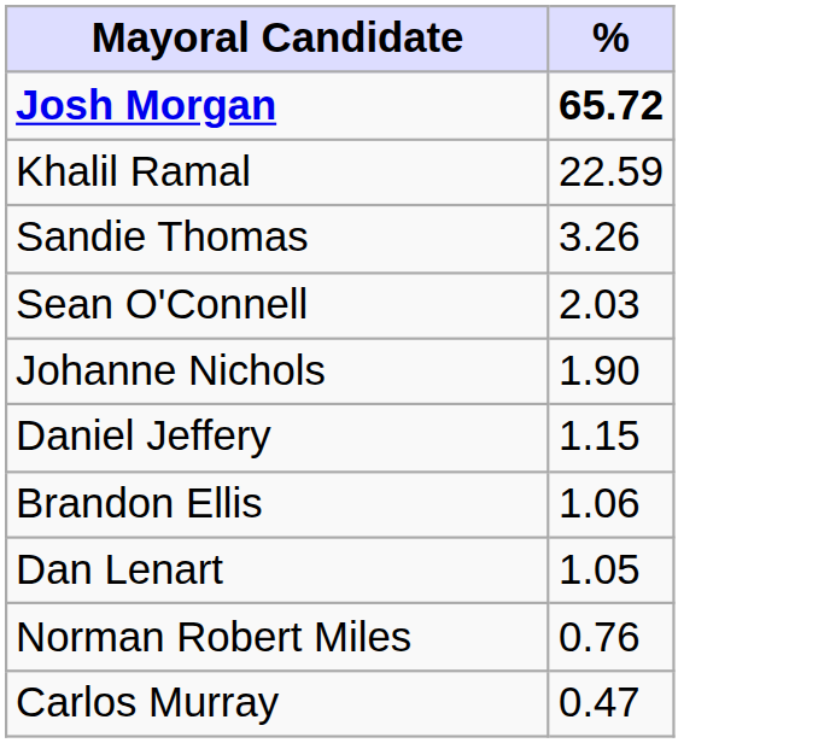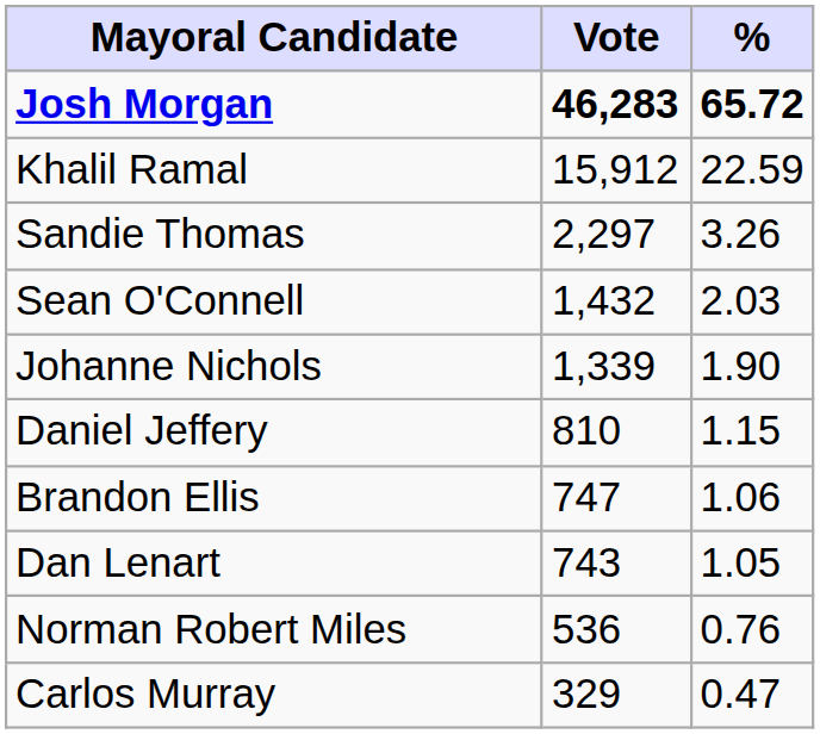+ column: Vote | 46,283 | 15,912 | 2,297 | 1,432 | 1,339 | 810 | 747 | 743 | 536 | 329
